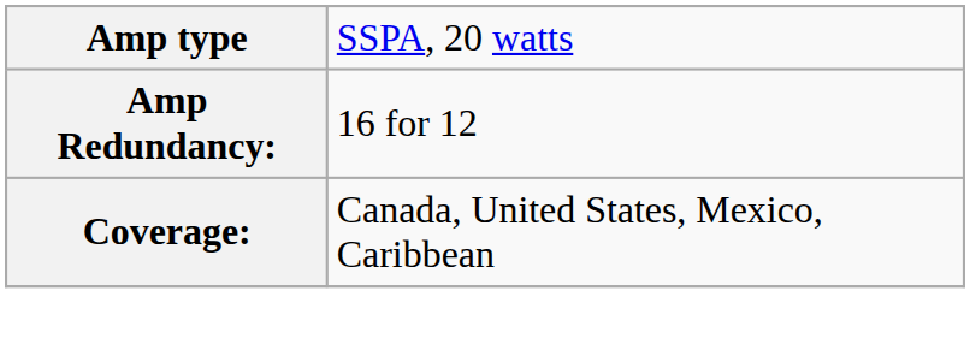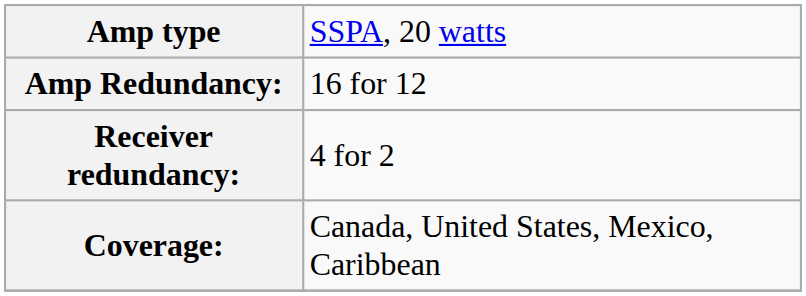+ row: Receiver redundancy: | 4 for 2
